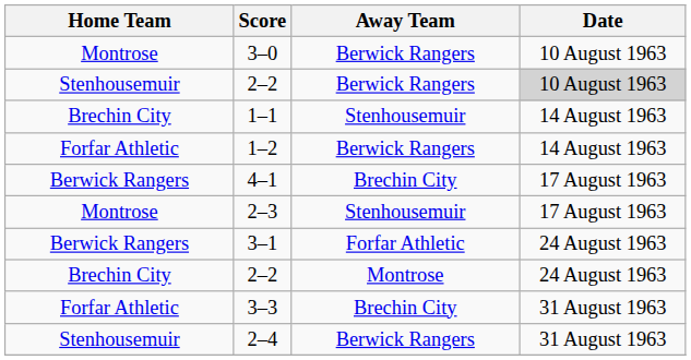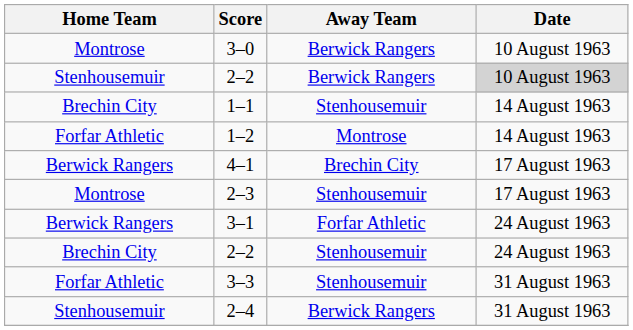1–2 | Away Team: Berwick Rangers -> Montrose
Brechin City / 2–2 | Away Team: Montrose -> Stenhousemuir
3–3 | Away Team: Brechin City -> Stenhousemuir
